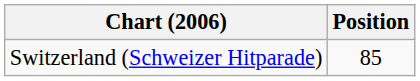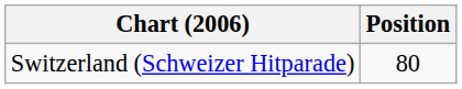Switzerland (Schweizer Hitparade) | Position: 85 -> 80
